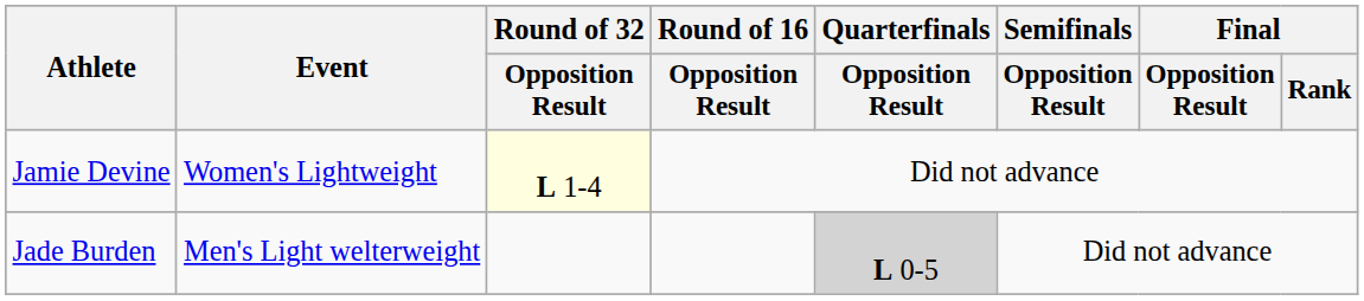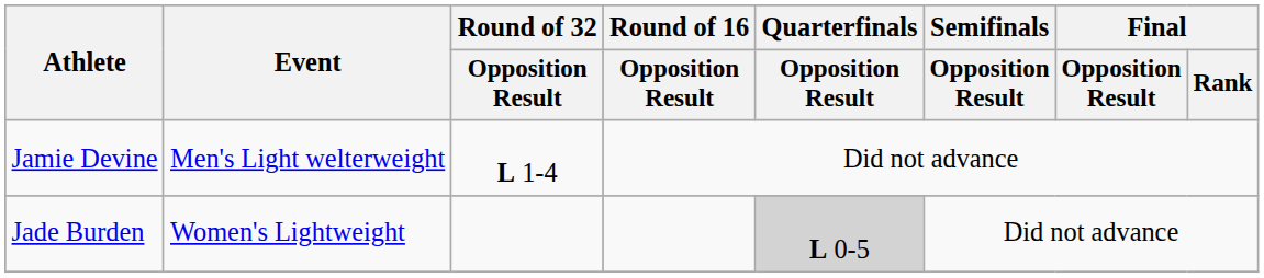Jamie Devine | Event: Women's Lightweight -> Men's Light welterweight
Jamie Devine | Round of 32 / Opposition Result: lightyellow background -> no background
Jade Burden | Event: Men's Light welterweight -> Women's Lightweight
